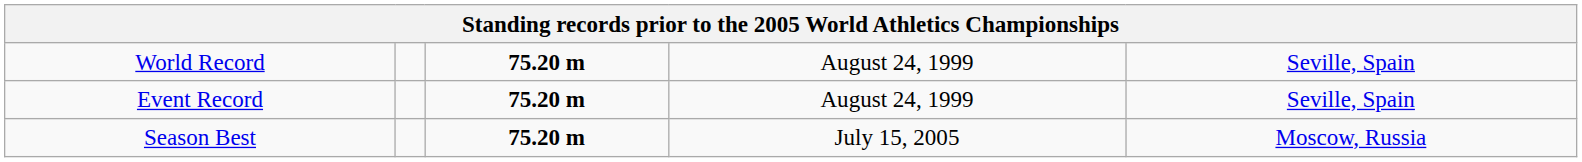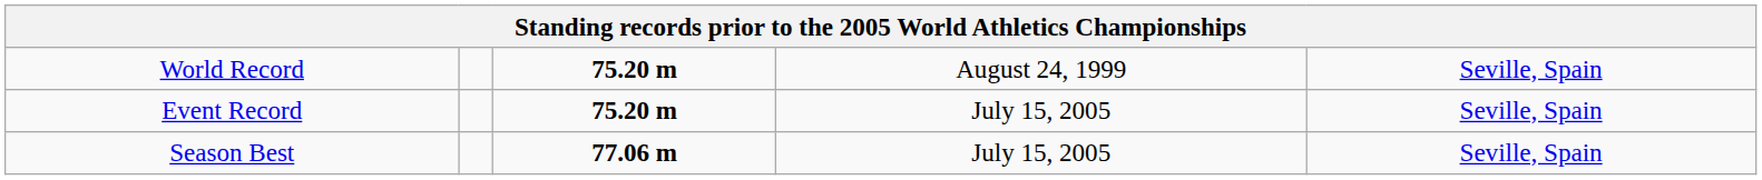Event Record | column 4: August 24, 1999 -> July 15, 2005
Season Best | column 3: 75.20 m -> 77.06 m
Season Best | column 5: Moscow, Russia -> Seville, Spain
